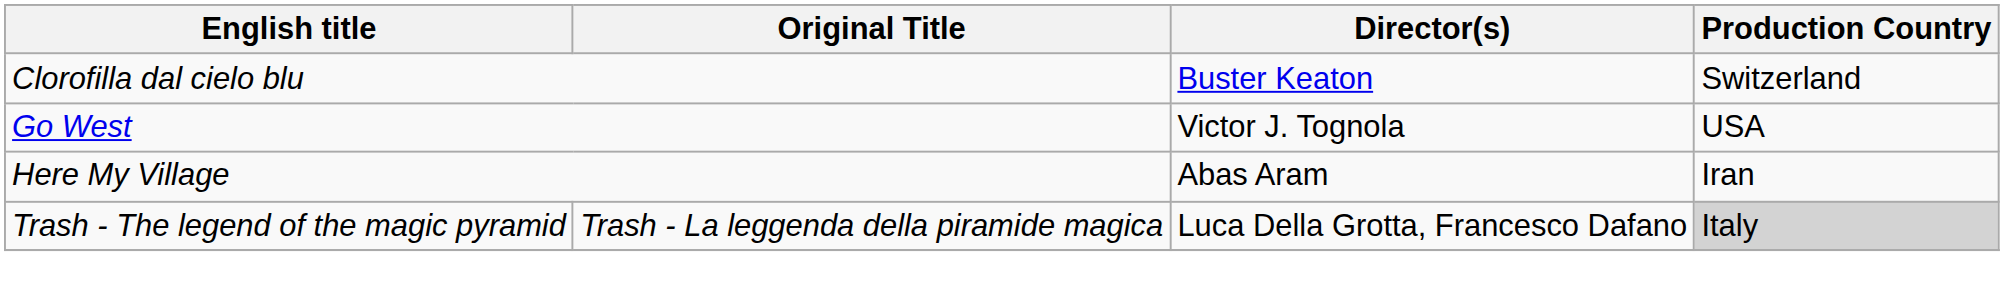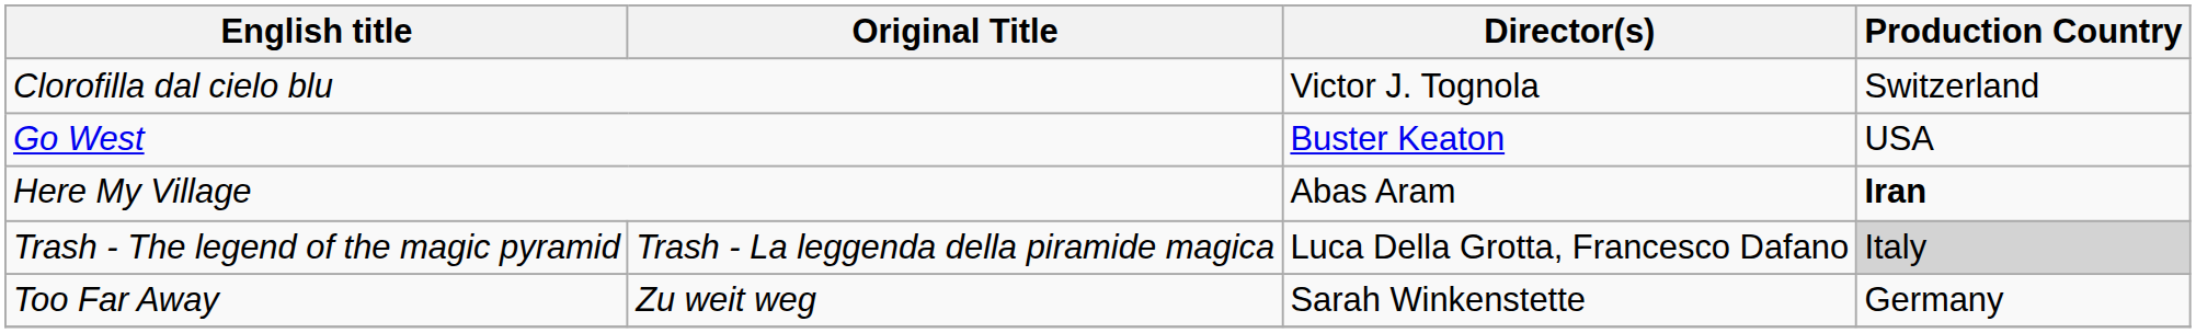Clorofilla dal cielo blu | Director(s): Buster Keaton -> Victor J. Tognola
Go West | Director(s): Victor J. Tognola -> Buster Keaton
Here My Village | Production Country: normal -> bold
+ row: Too Far Away | Zu weit weg | Sarah Winkenstette | Germany
